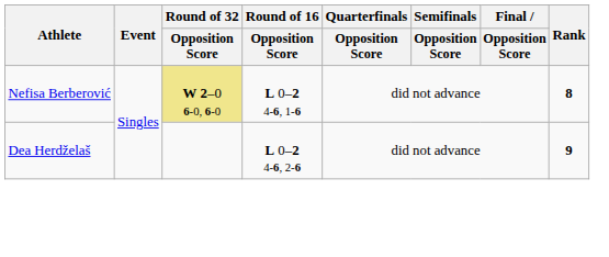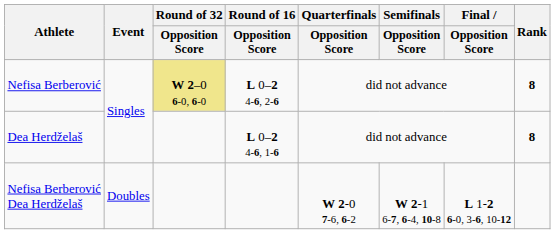Nefisa Berberović | Round of 16 / Opposition Score: L 0–2 4-6, 1-6 -> L 0–2 4-6, 2-6
Dea Herdželaš | Round of 16 / Opposition Score: L 0–2 4-6, 2-6 -> L 0–2 4-6, 1-6
Dea Herdželaš | Rank: 9 -> 8
+ row: Nefisa Berberović Dea Herdželaš | Doubles | W 2-0 7-6, 6-2 | W 2-1 6-7, 6-4, 10-8 | L 1-2 6-0, 3-6, 10-12
